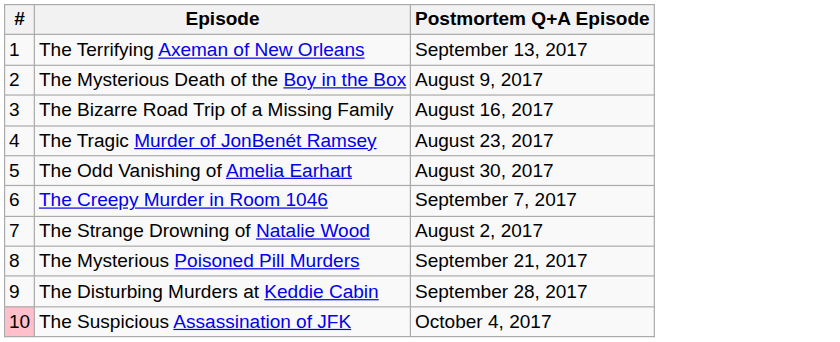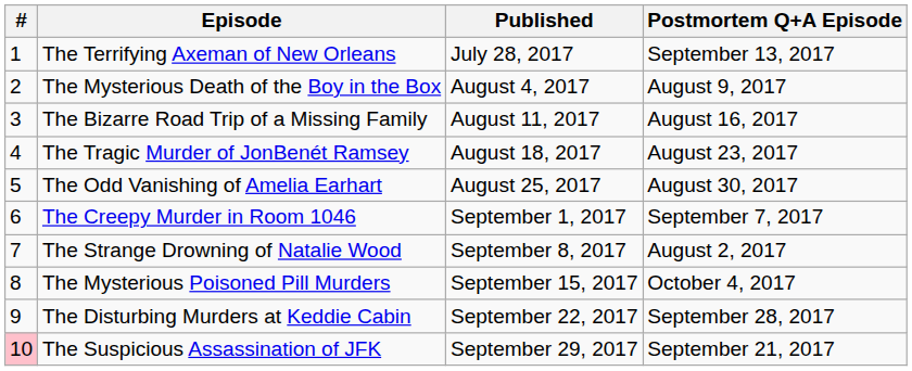+ column: Published | July 28, 2017 | August 4, 2017 | August 11, 2017 | August 18, 2017 | August 25, 2017 | September 1, 2017 | September 8, 2017 | September 15, 2017 | September 22, 2017 | September 29, 2017
The Mysterious Poisoned Pill Murders | Postmortem Q+A Episode: September 21, 2017 -> October 4, 2017
The Suspicious Assassination of JFK | Postmortem Q+A Episode: October 4, 2017 -> September 21, 2017
